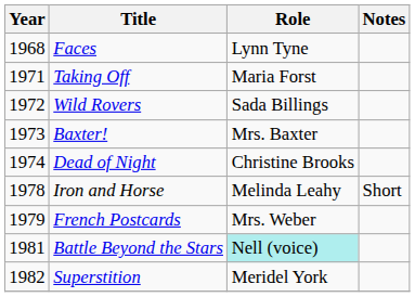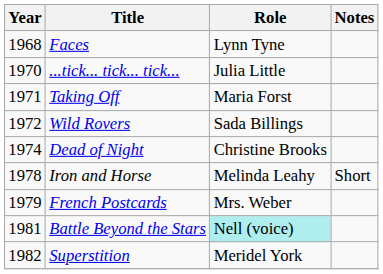+ row: 1970 | ...tick... tick... tick... | Julia Little
- row: 1973 | Baxter! | Mrs. Baxter
